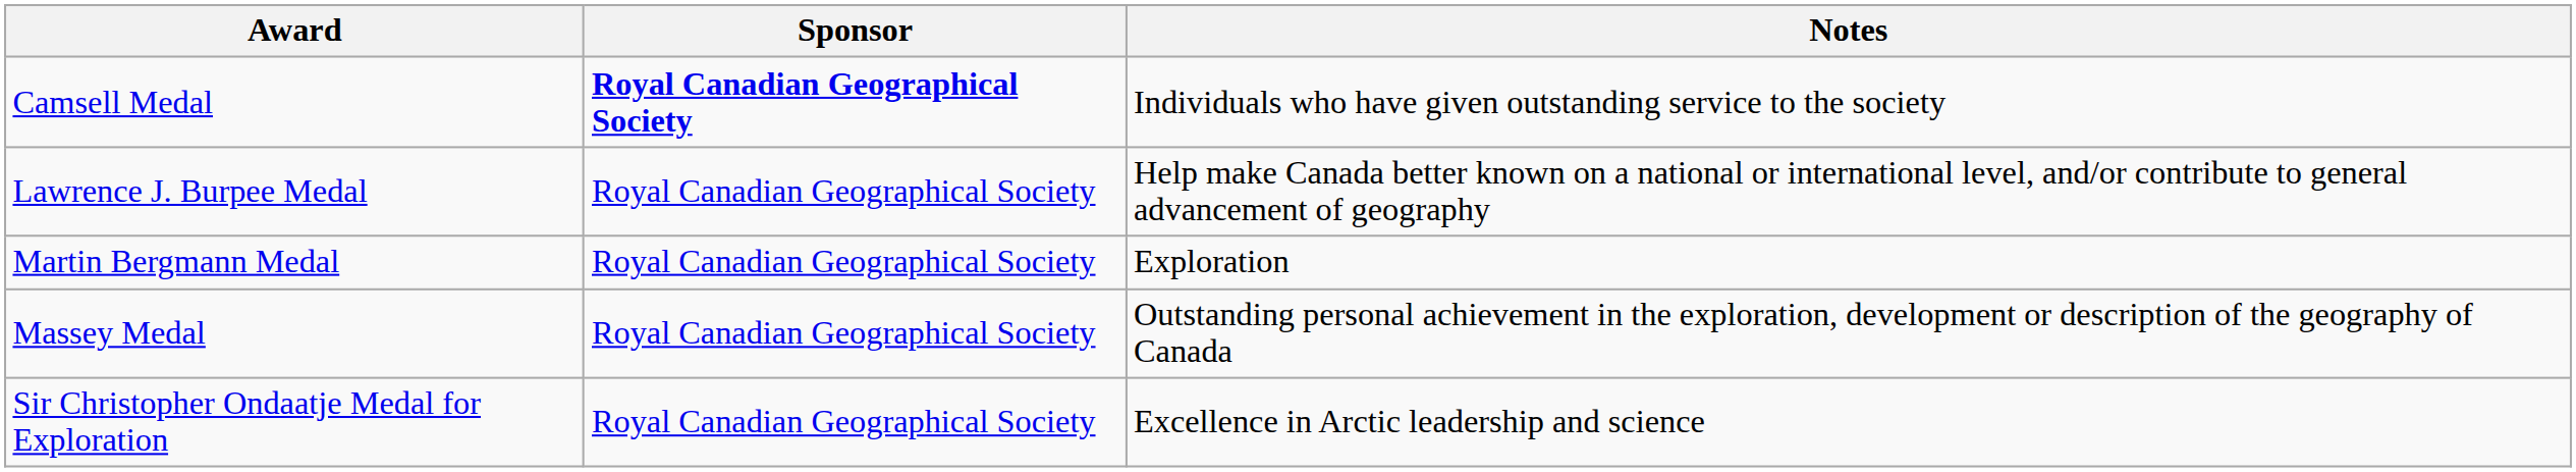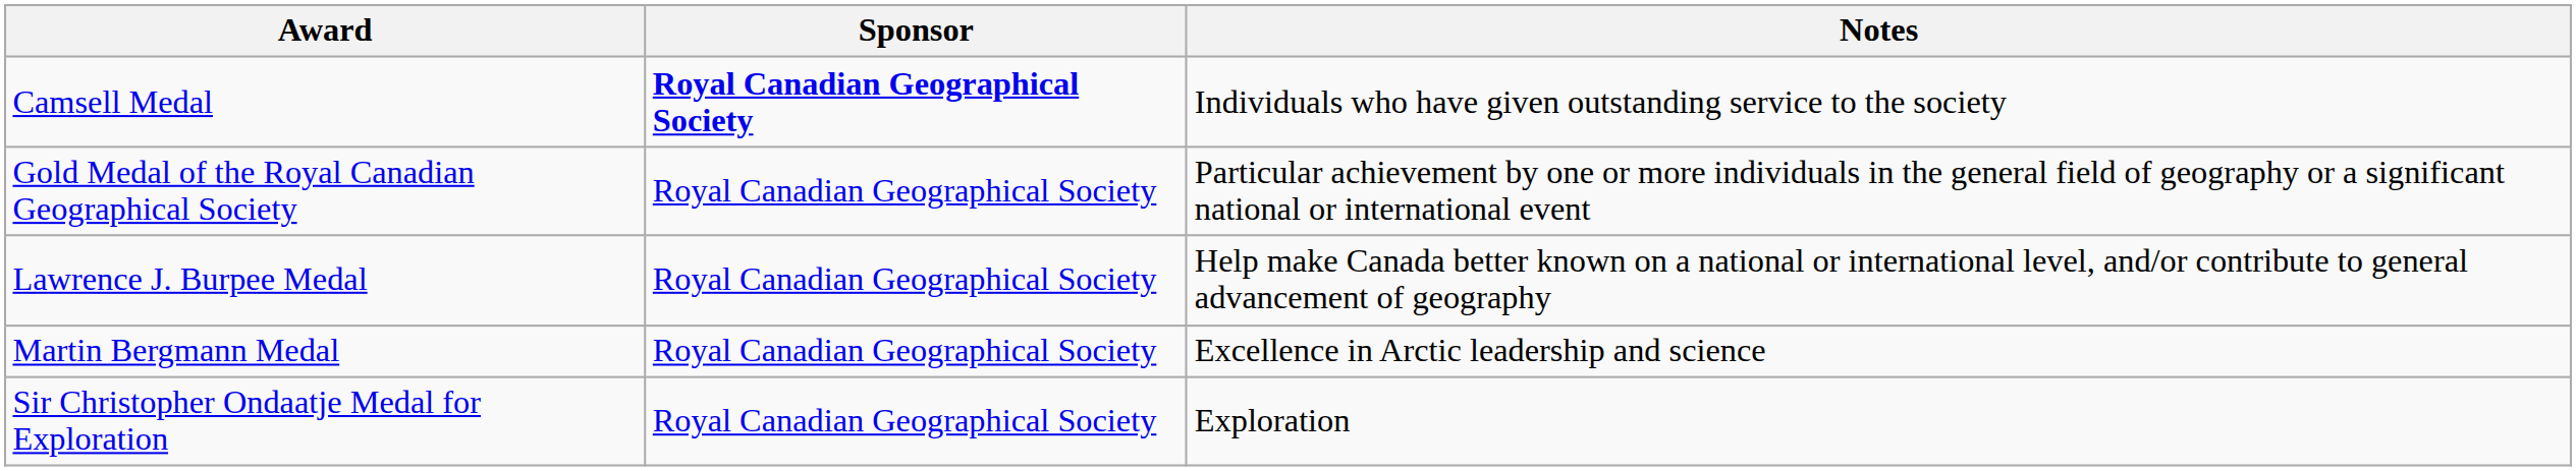+ row: Gold Medal of the Royal Canadian Geographical Society | Royal Canadian Geographical Society | Particular achievement by one or more individuals in the general field of geography or a significant national or international event
Martin Bergmann Medal | Notes: Exploration -> Excellence in Arctic leadership and science
- row: Massey Medal | Royal Canadian Geographical Society | Outstanding personal achievement in the exploration, development or description of the geography of Canada
Sir Christopher Ondaatje Medal for Exploration | Notes: Excellence in Arctic leadership and science -> Exploration
